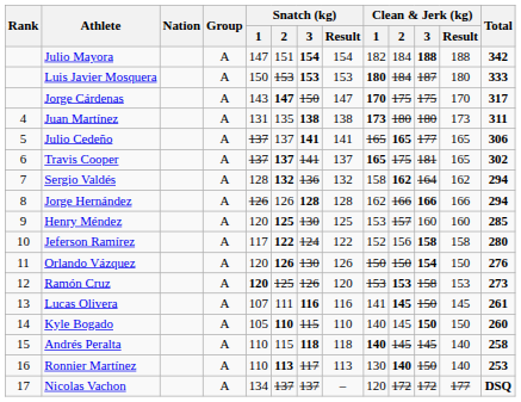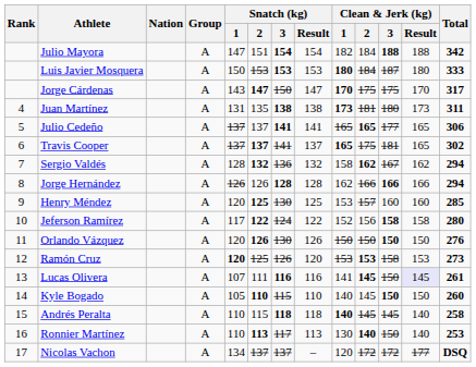Juan Martínez | Clean & Jerk (kg) / 2: 180 -> 181
Sergio Valdés | Clean & Jerk (kg) / 3: 164 -> 167
Orlando Vázquez | Clean & Jerk (kg) / 3: 154 -> 150
Lucas Olivera | Clean & Jerk (kg) / Result: no background -> lavender background
